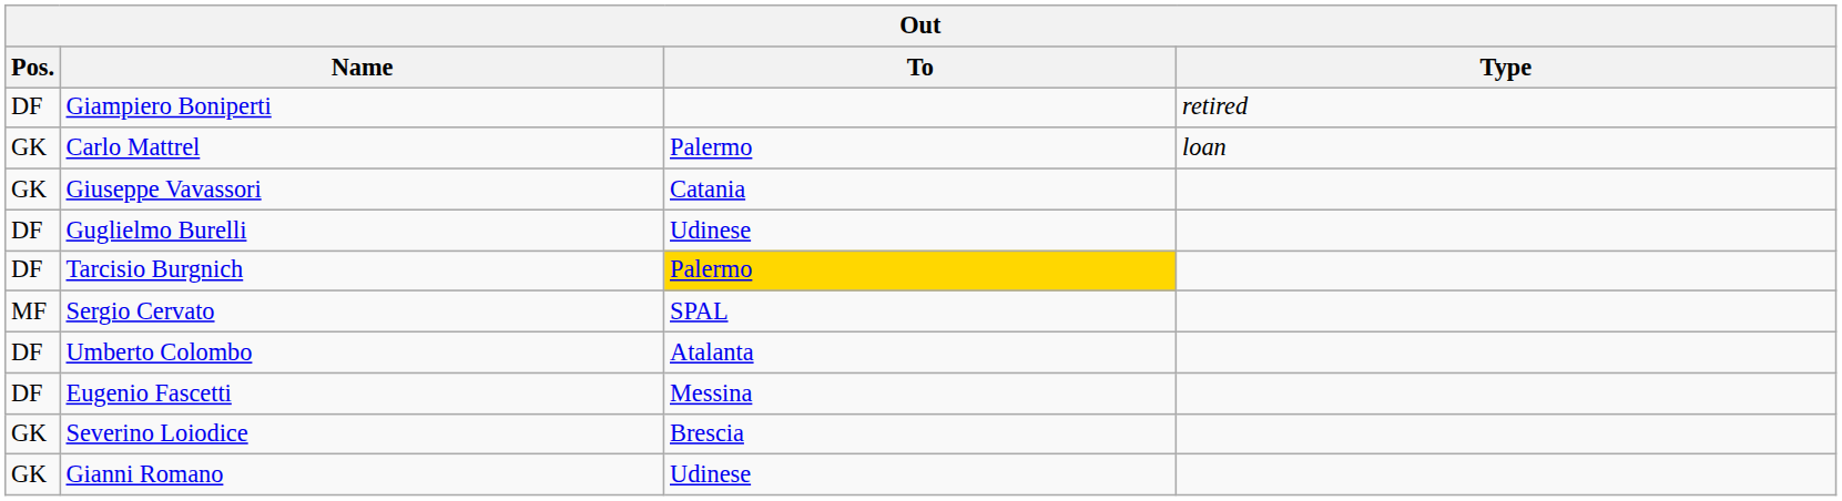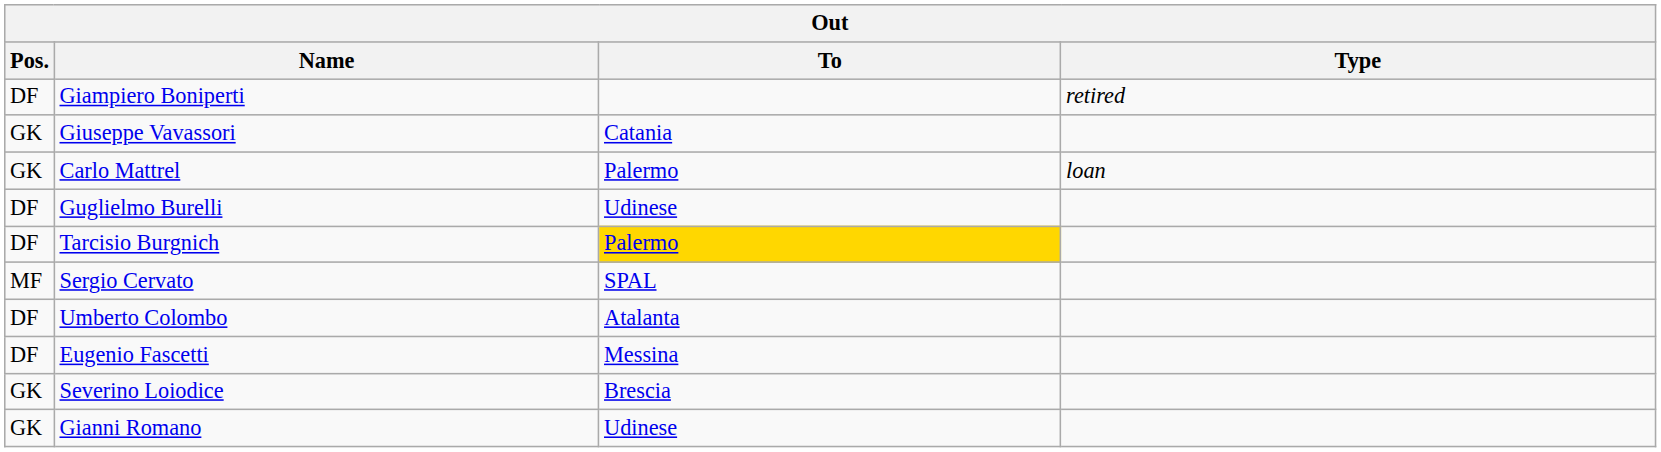rows swapped: Carlo Mattrel <-> Giuseppe Vavassori
